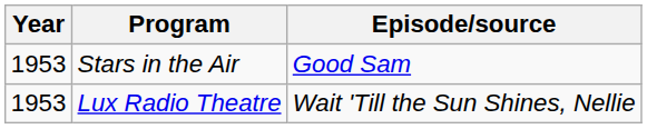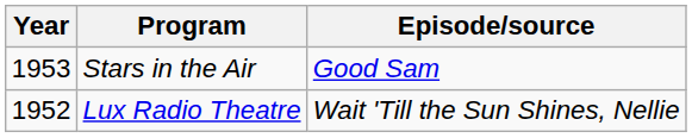Lux Radio Theatre | Year: 1953 -> 1952
